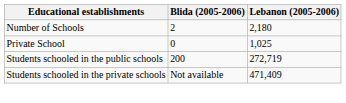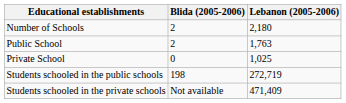+ row: Public School | 2 | 1,763
Students schooled in the public schools | Blida (2005-2006): 200 -> 198
